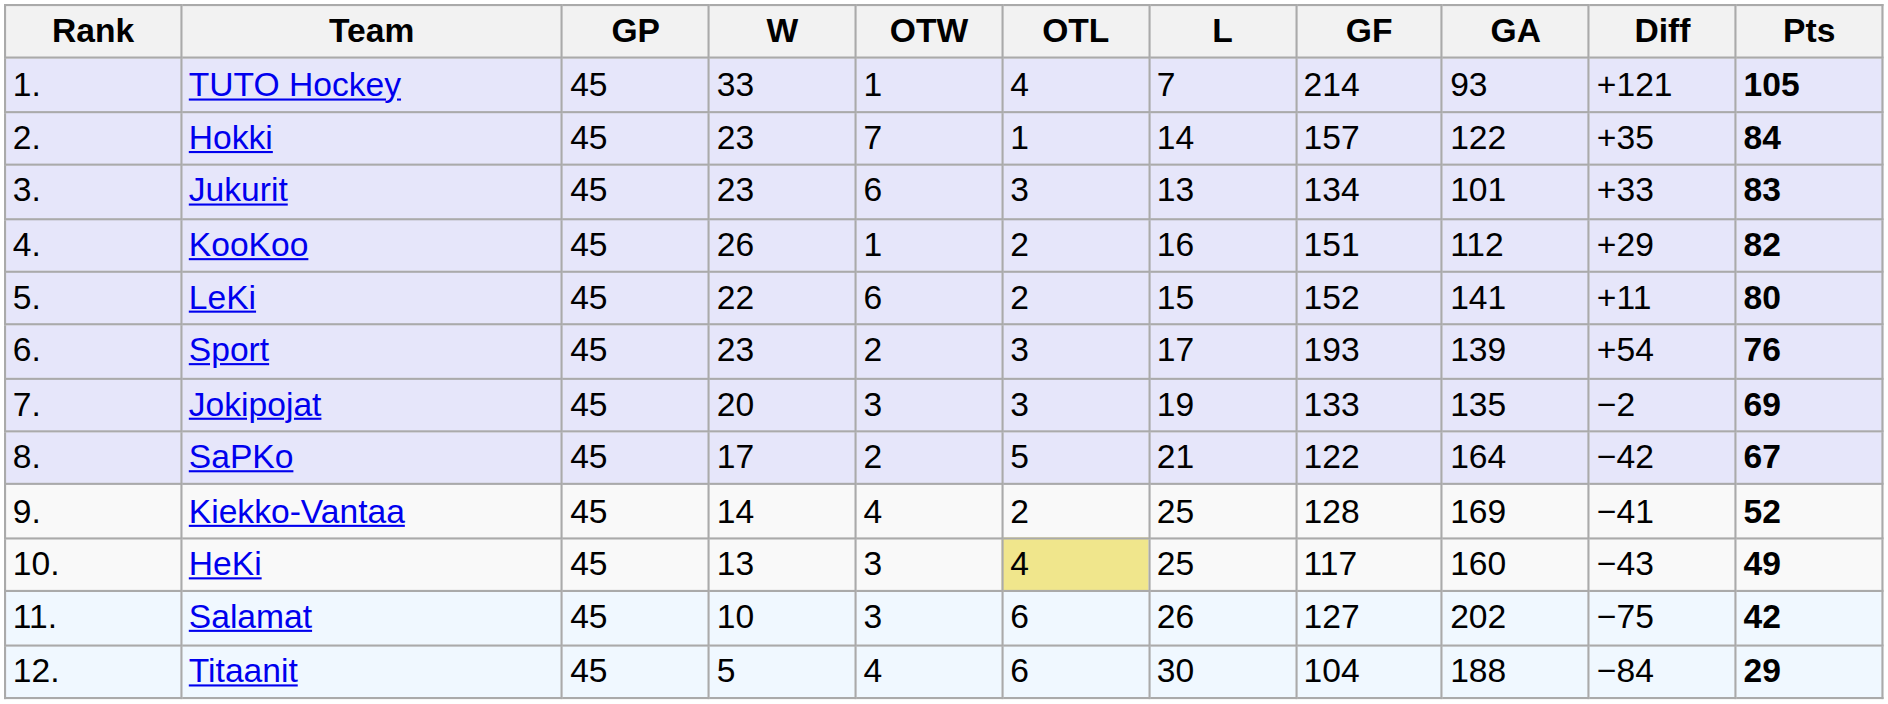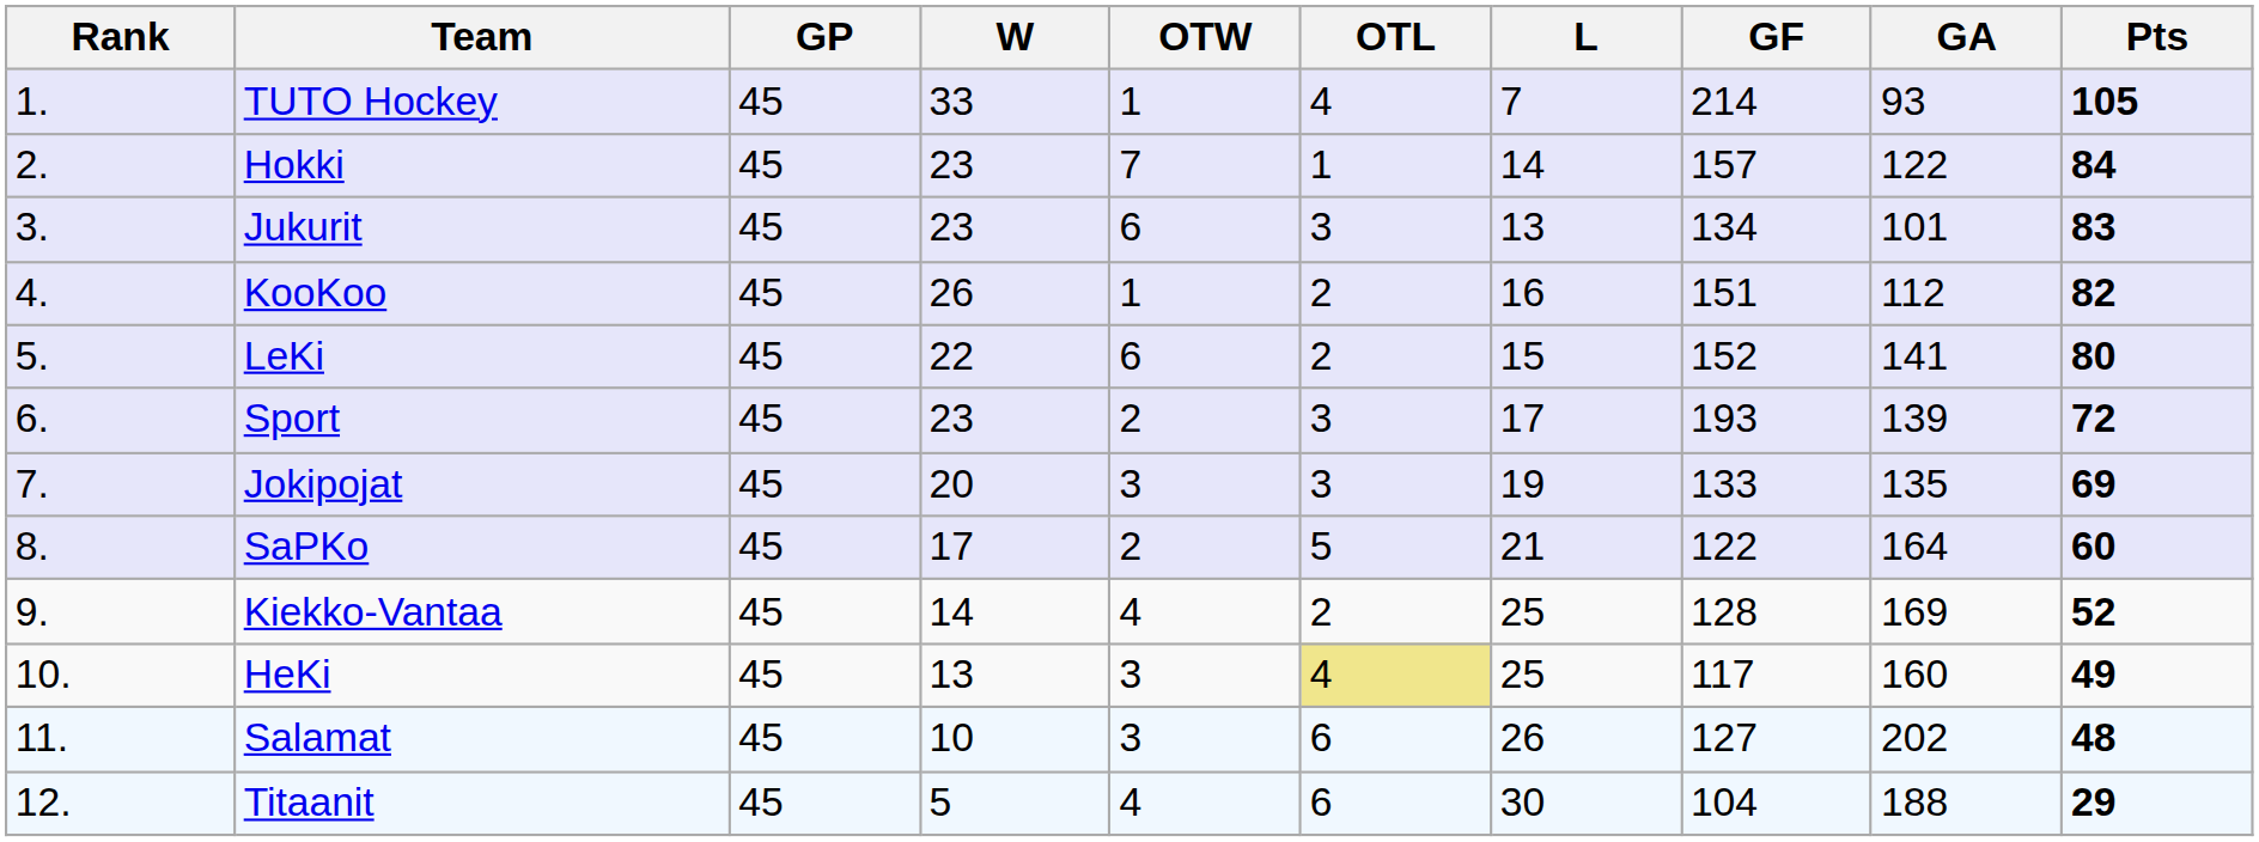- column: Diff | +121 | +35 | +33 | +29 | +11 | +54 | −2 | −42 | −41 | −43 | −75 | −84
Sport | Pts: 76 -> 72
SaPKo | Pts: 67 -> 60
Salamat | Pts: 42 -> 48
